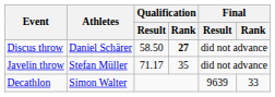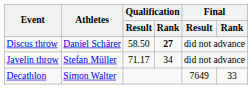Javelin throw | Qualification / Rank: 35 -> 34
Decathlon | Final / Result: 9639 -> 7649
